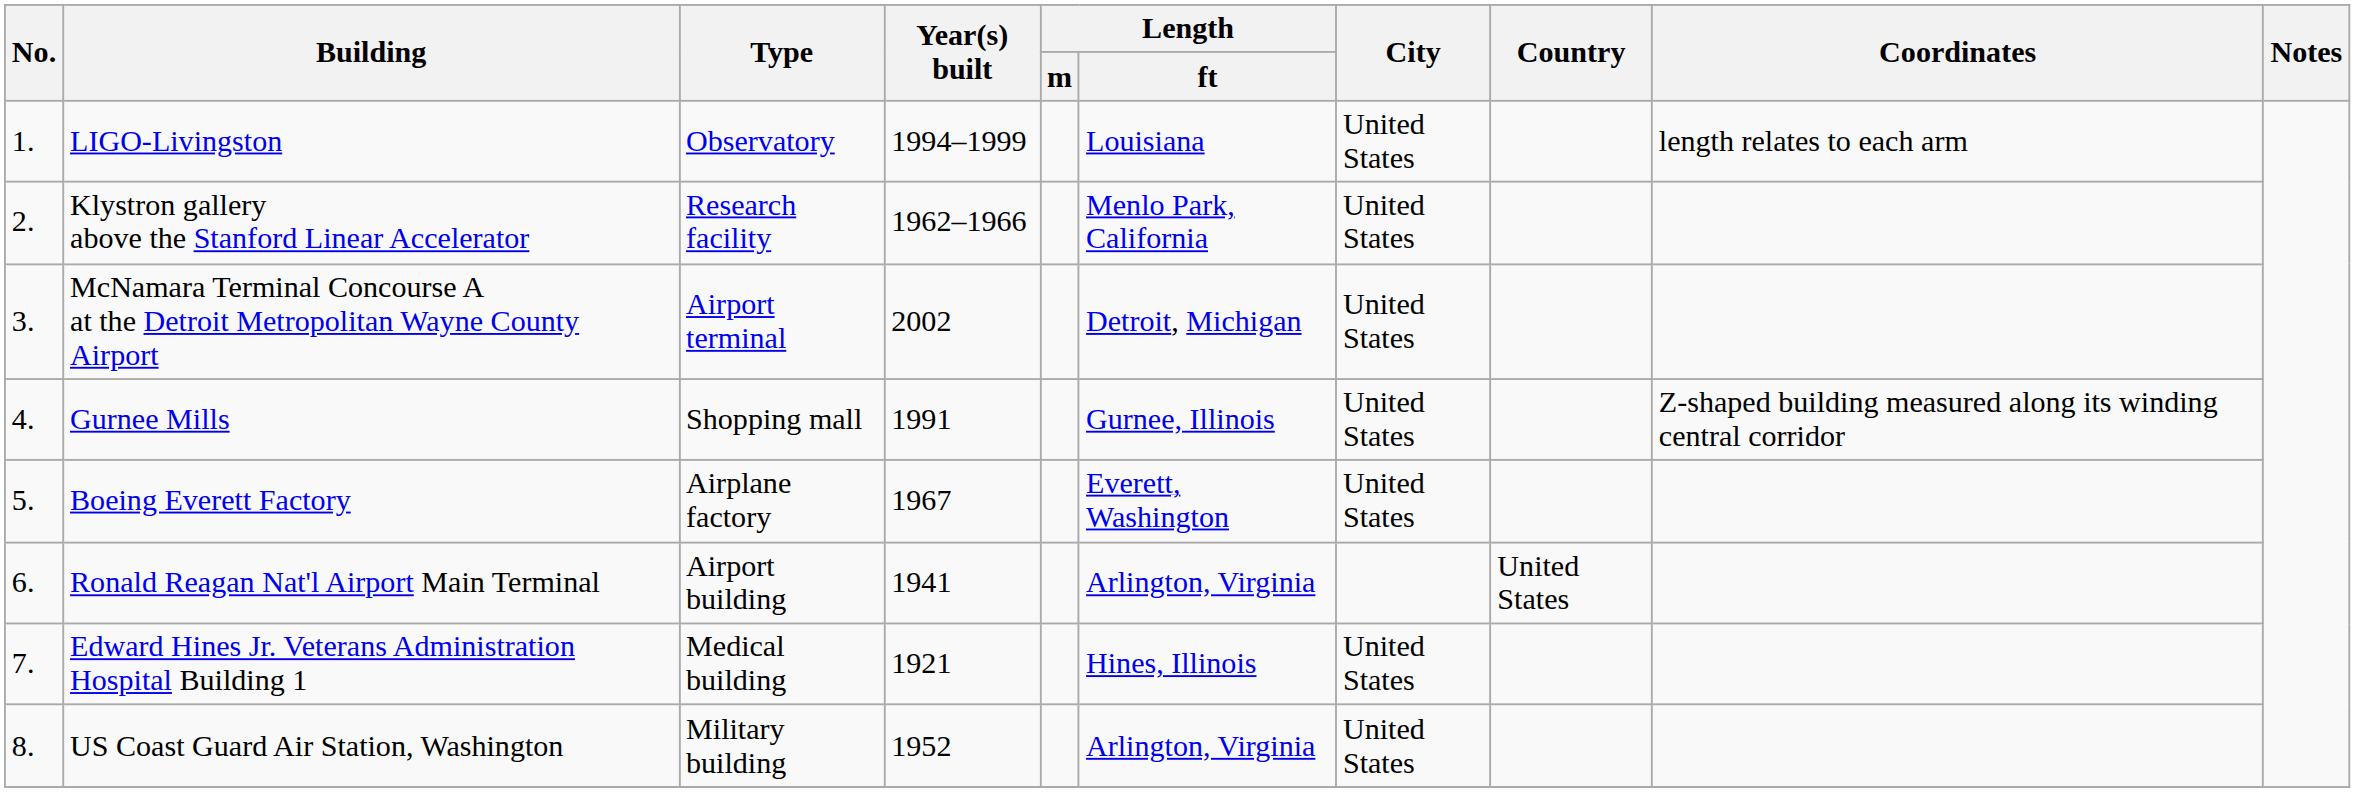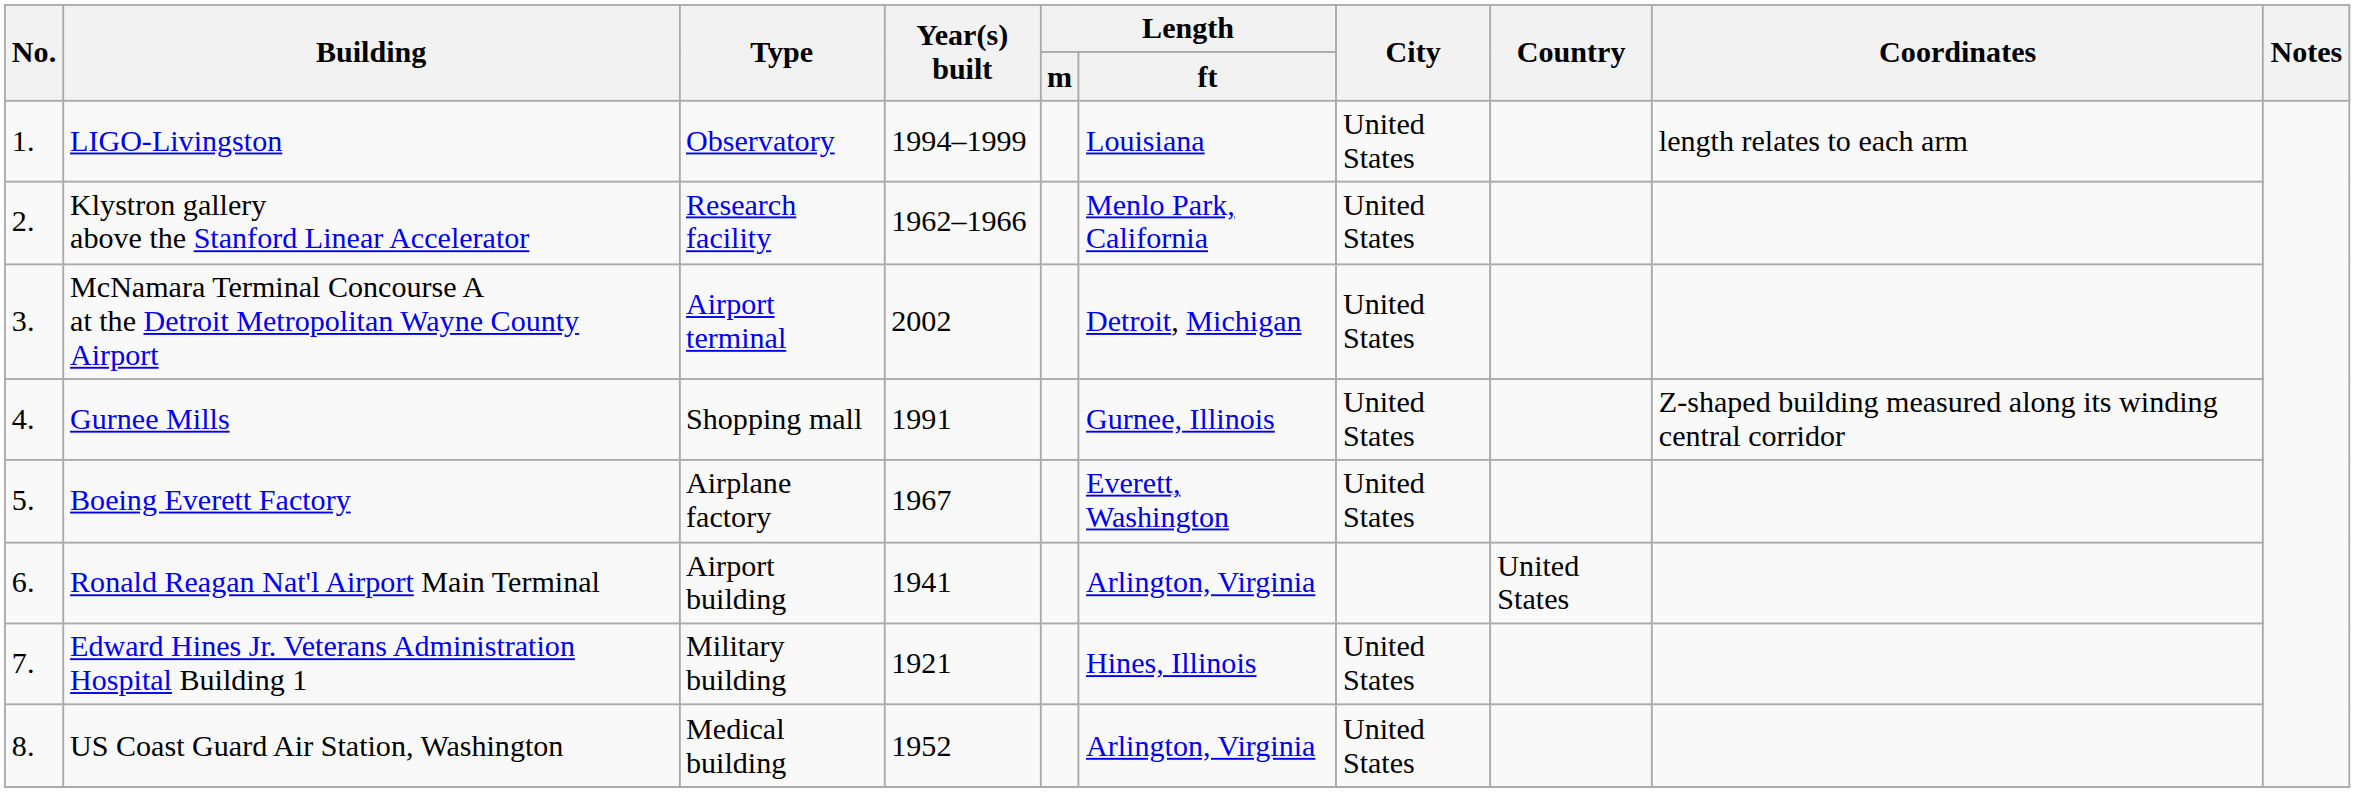Edward Hines Jr. Veterans Administration Hospital Building 1 | Type: Medical building -> Military building
US Coast Guard Air Station, Washington | Type: Military building -> Medical building
